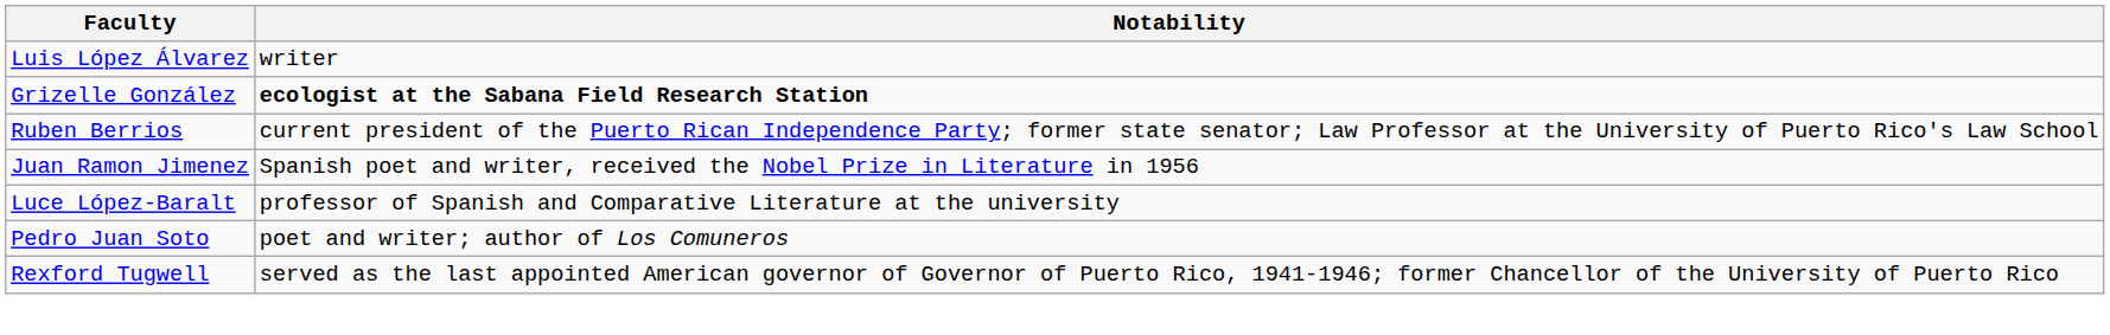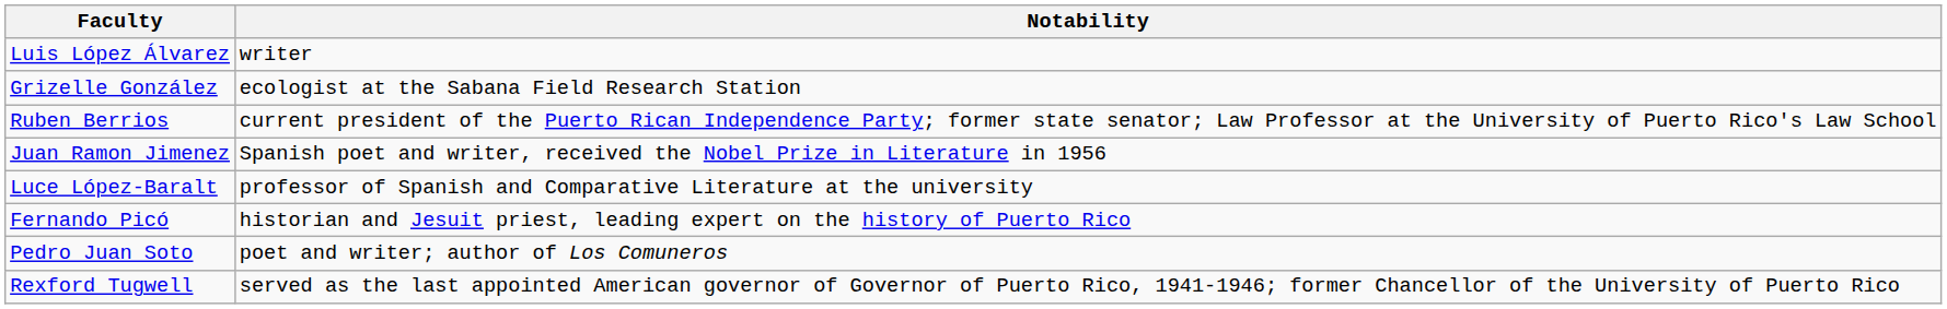Grizelle González | Notability: bold -> normal
+ row: Fernando Picó | historian and Jesuit priest, leading expert on the history of Puerto Rico
